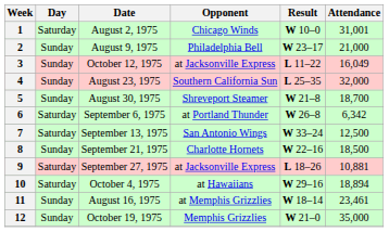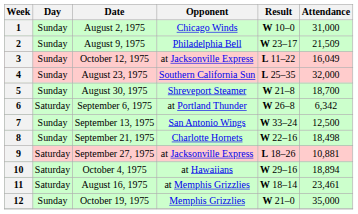1 | Day: Saturday -> Sunday
1 | Attendance: 31,001 -> 31,000
2 | Attendance: 21,000 -> 21,509
7 | Day: Saturday -> Sunday
8 | Attendance: 18,500 -> 18,498
11 | Day: Sunday -> Saturday
